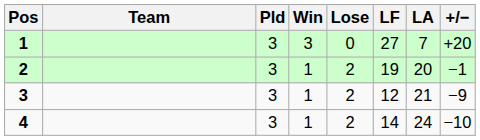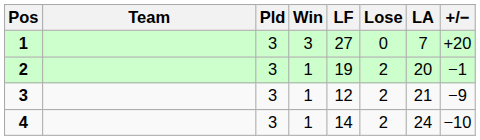columns swapped: Lose <-> LF
